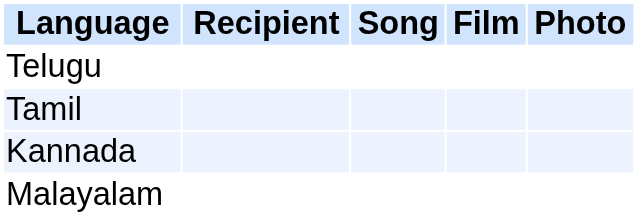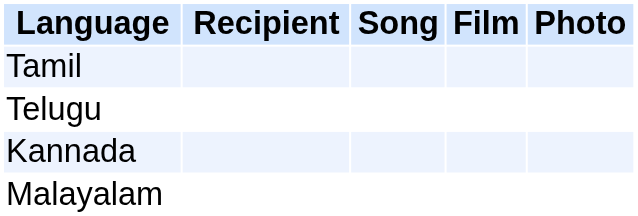rows swapped: Tamil <-> Telugu
